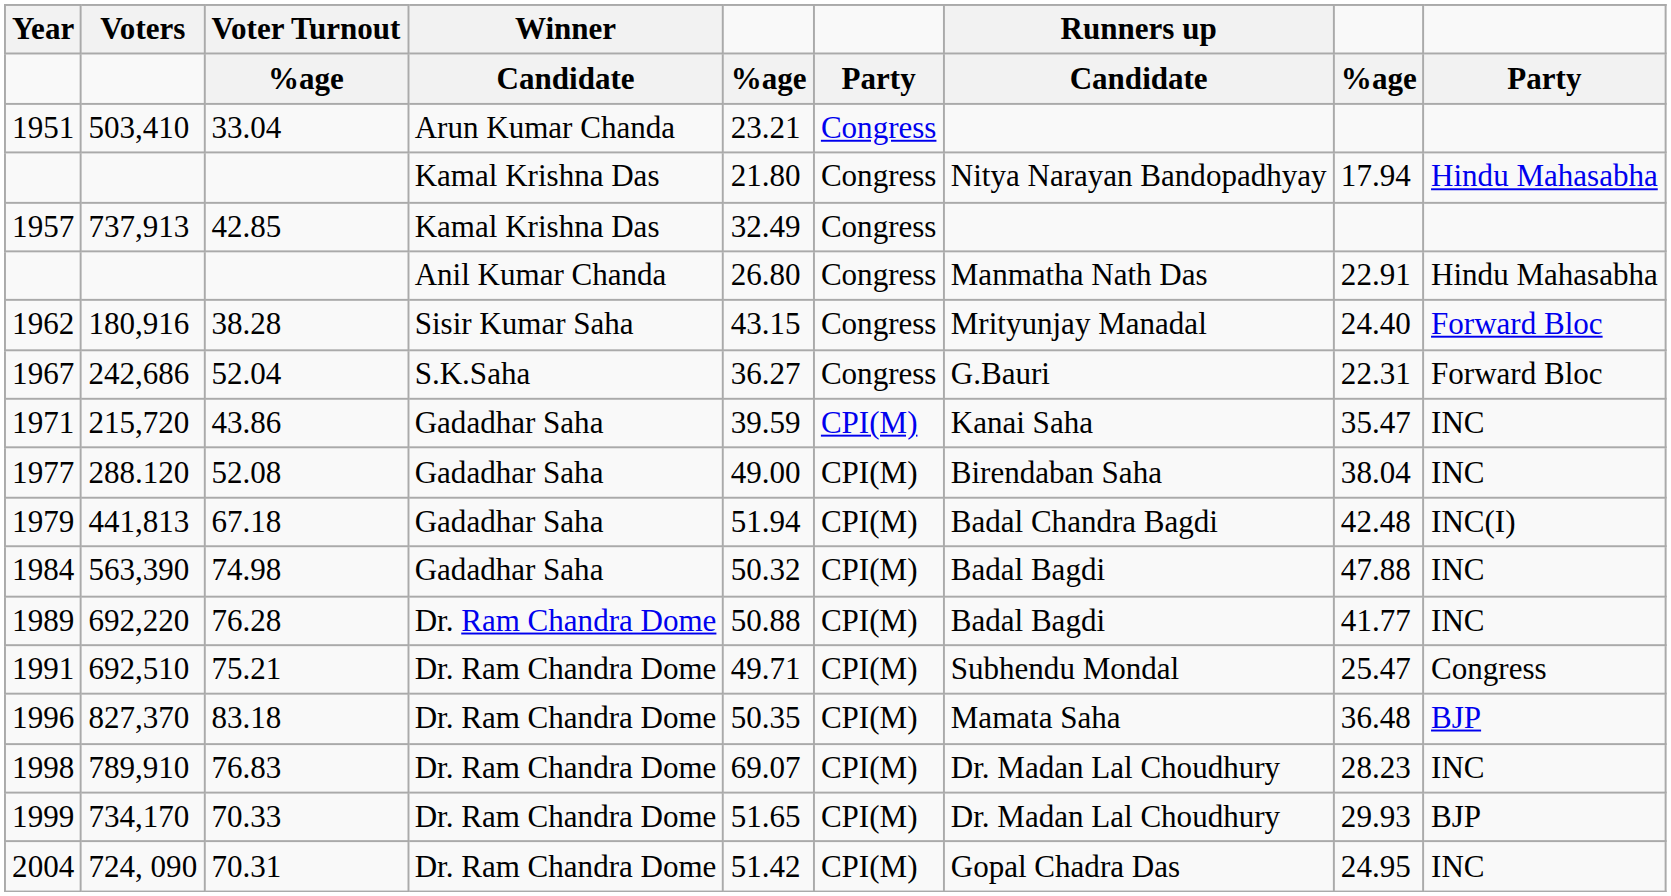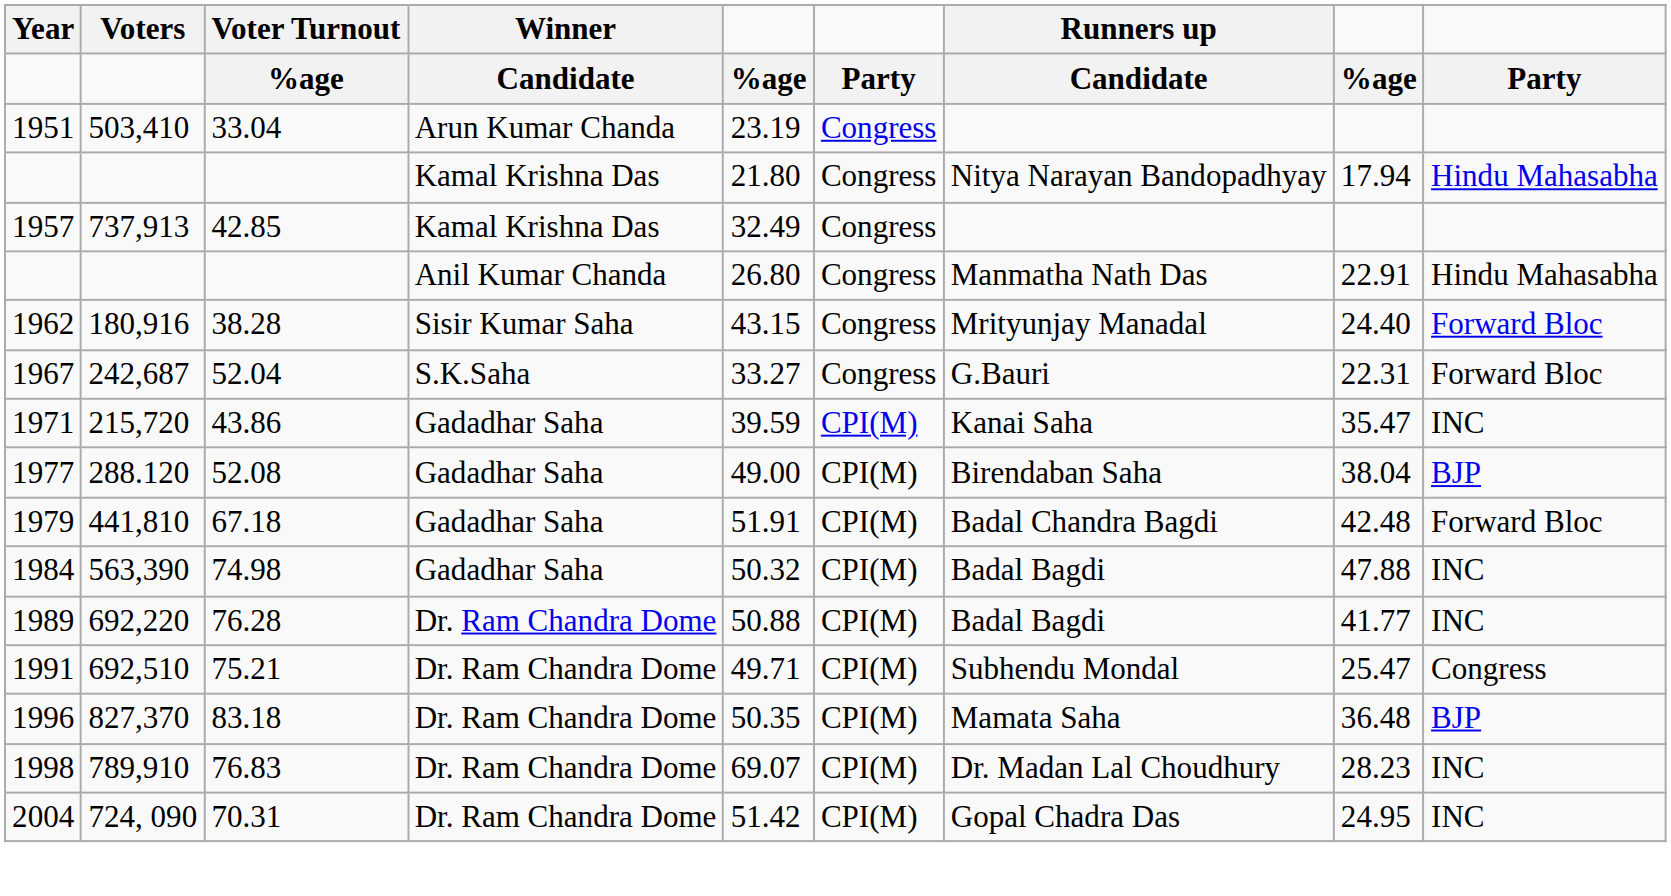33.04 | column 5: 23.21 -> 23.19
52.04 | Voters: 242,686 -> 242,687
52.04 | column 5: 36.27 -> 33.27
52.08 | column 9: INC -> BJP
67.18 | Voters: 441,813 -> 441,810
67.18 | column 5: 51.94 -> 51.91
67.18 | column 9: INC(I) -> Forward Bloc
- row: 1999 | 734,170 | 70.33 | Dr. Ram Chandra Dome | 51.65 | CPI(M) | Dr. Madan Lal Choudhury | 29.93 | BJP
